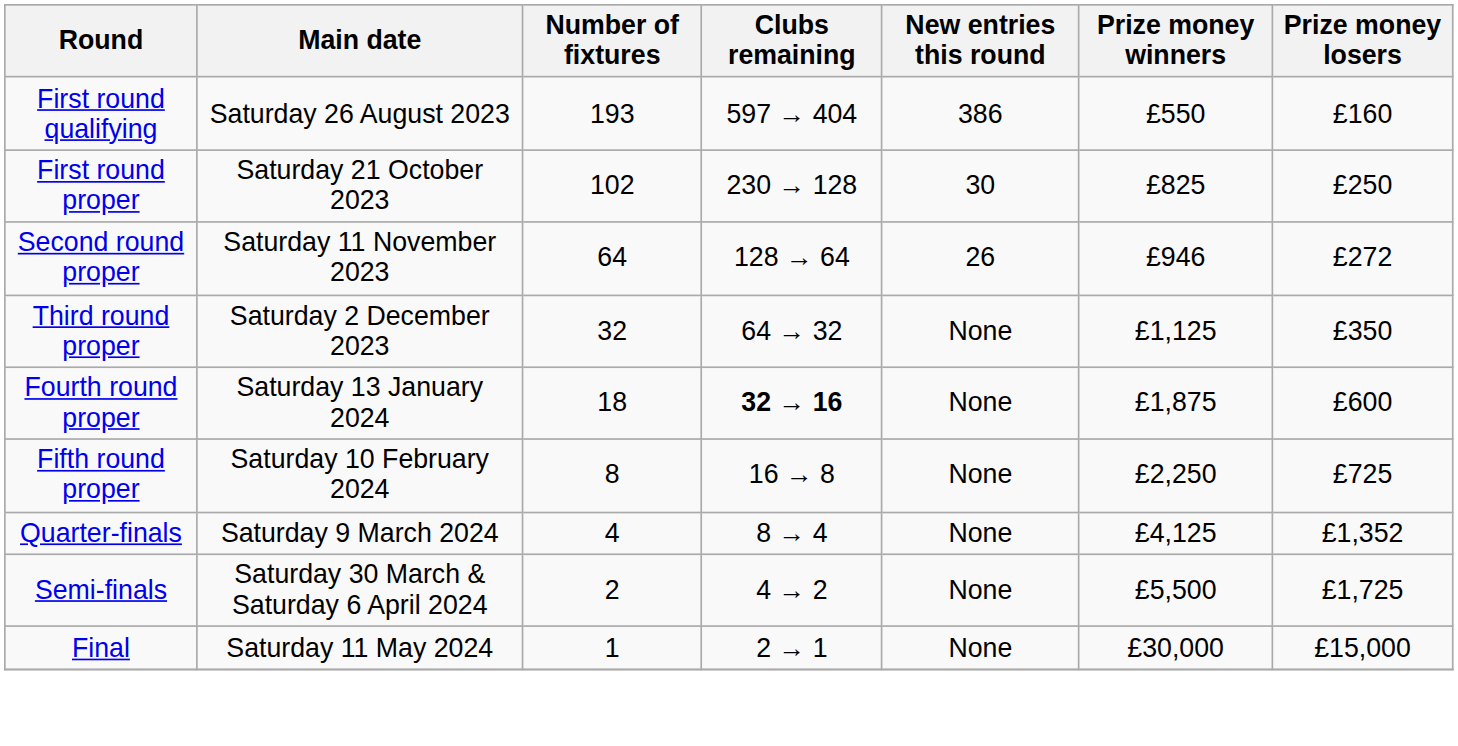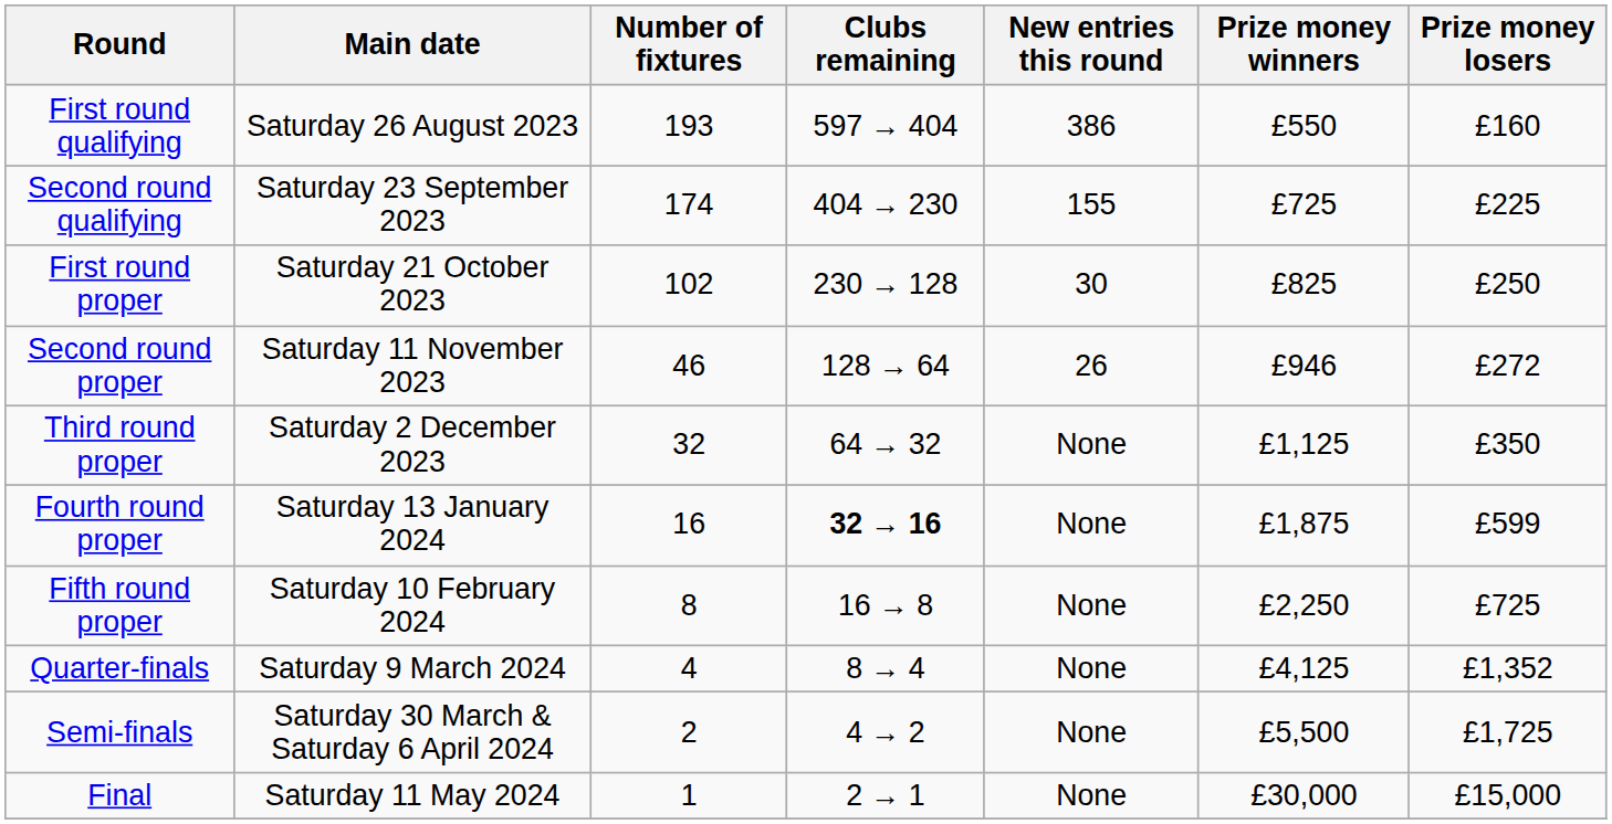+ row: Second round qualifying | Saturday 23 September 2023 | 174 | 404 → 230 | 155 | £725 | £225
Second round proper | Number of fixtures: 64 -> 46
Fourth round proper | Number of fixtures: 18 -> 16
Fourth round proper | Prize money losers: £600 -> £599
